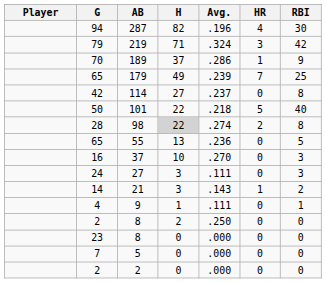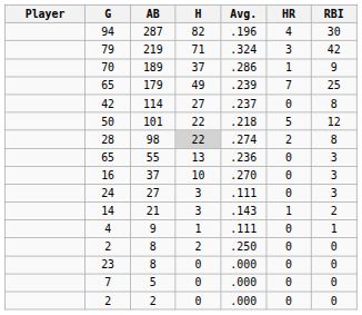101 | RBI: 40 -> 12
55 | RBI: 5 -> 3
